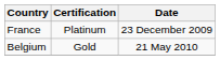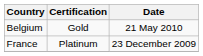rows swapped: Belgium <-> France
